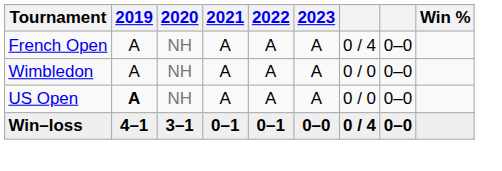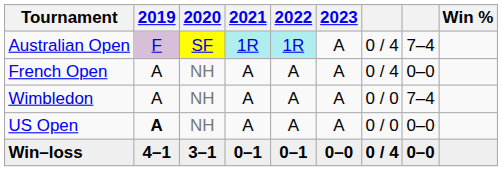+ row: Australian Open | F | SF | 1R | 1R | A | 0 / 4 | 7–4
Wimbledon | column 8: 0–0 -> 7–4
